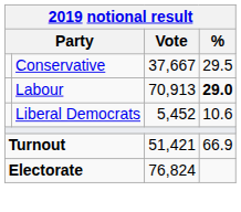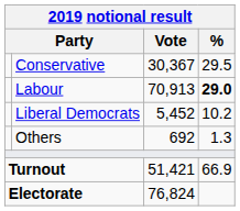Conservative | Vote: 37,667 -> 30,367
Liberal Democrats | %: 10.6 -> 10.2
+ row: Others | 692 | 1.3
